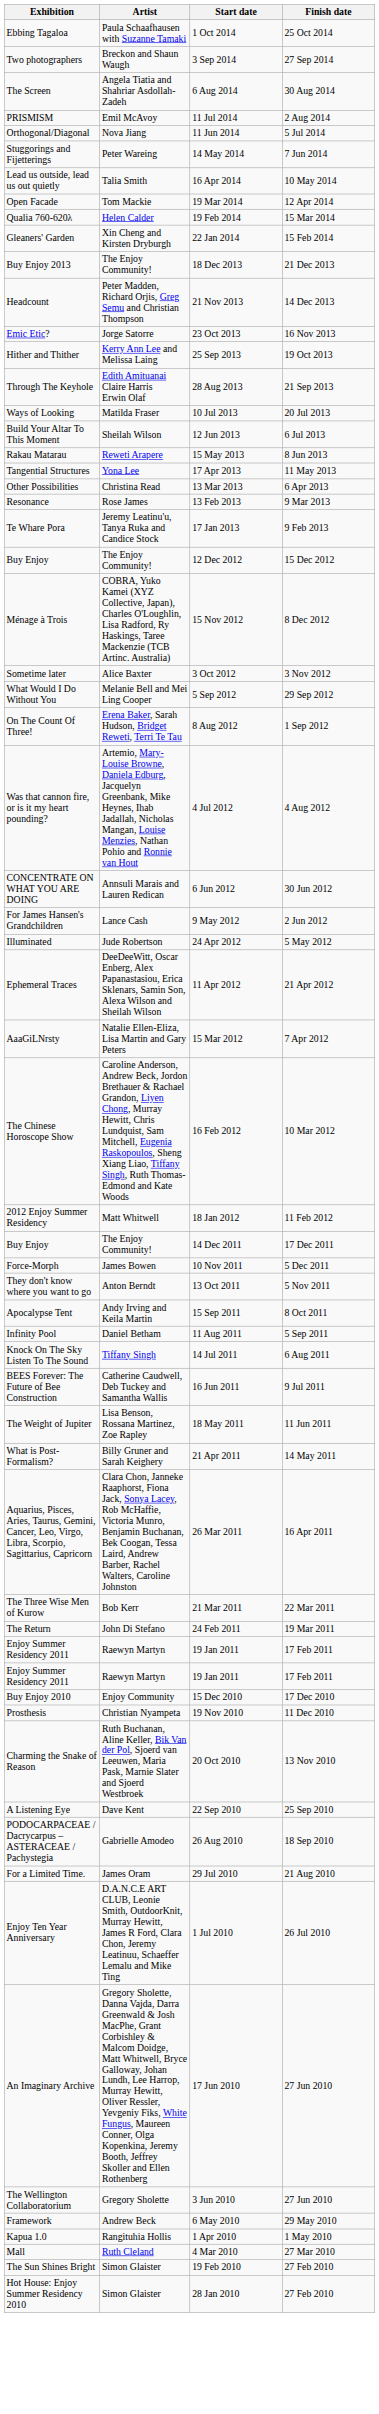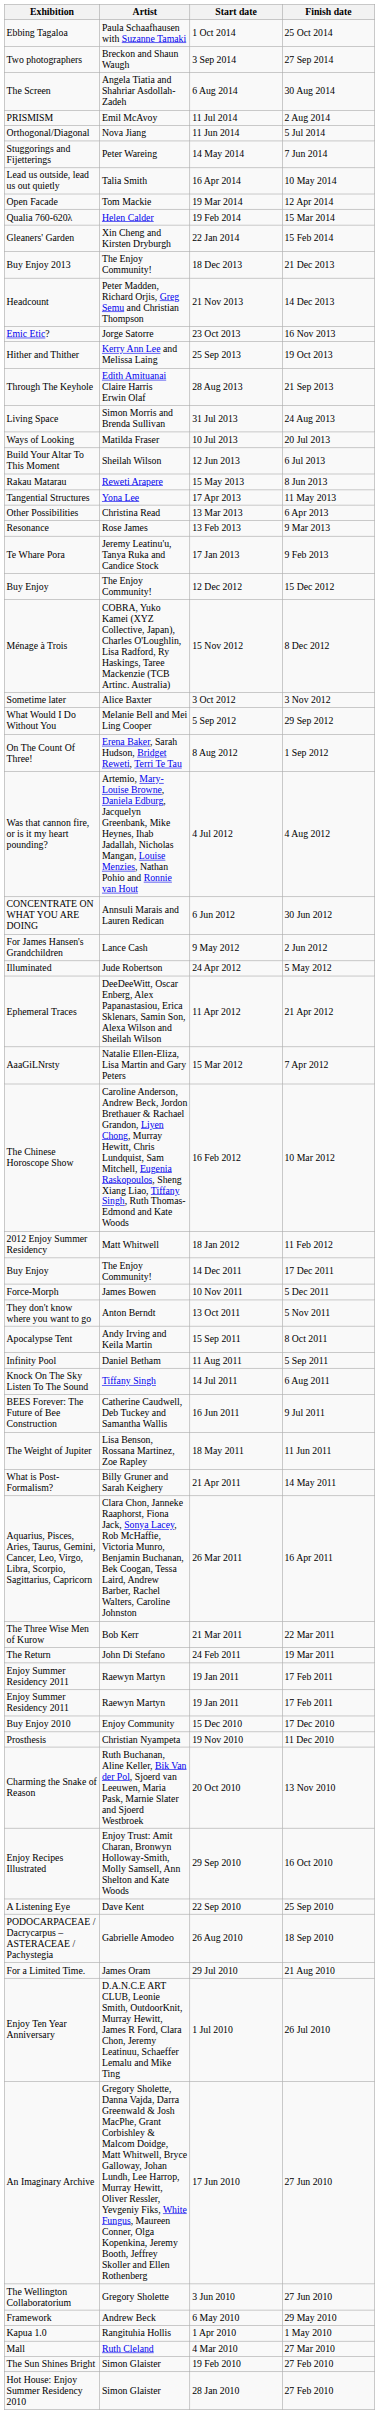+ row: Living Space | Simon Morris and Brenda Sullivan | 31 Jul 2013 | 24 Aug 2013
+ row: Enjoy Recipes Illustrated | Enjoy Trust: Amit Charan, Bronwyn Holloway-Smith, Molly Samsell, Ann Shelton and Kate Woods | 29 Sep 2010 | 16 Oct 2010
